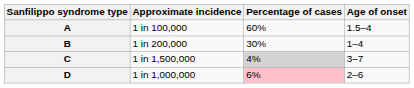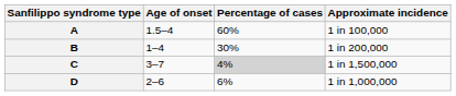columns swapped: Approximate incidence <-> Age of onset
D | Percentage of cases: pink background -> no background
